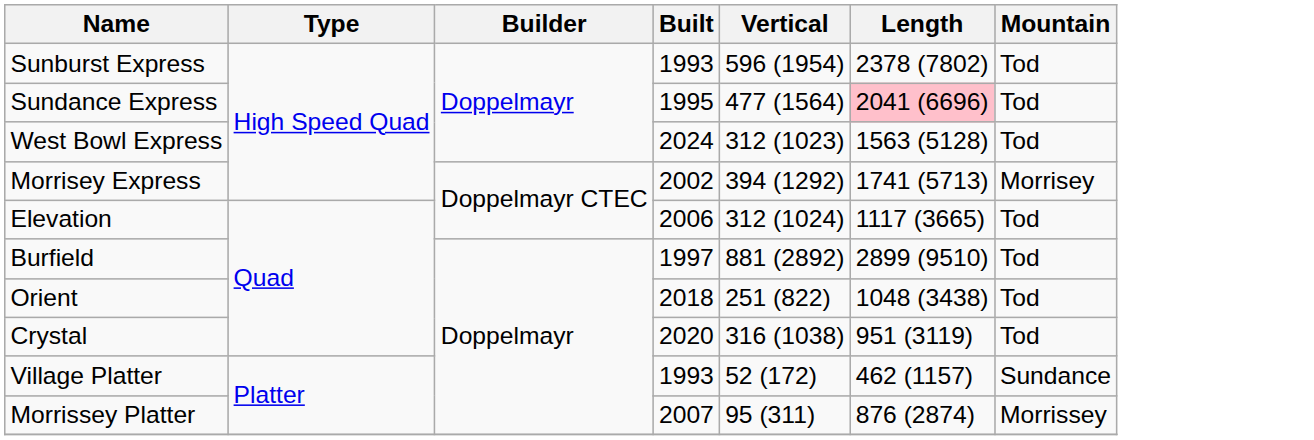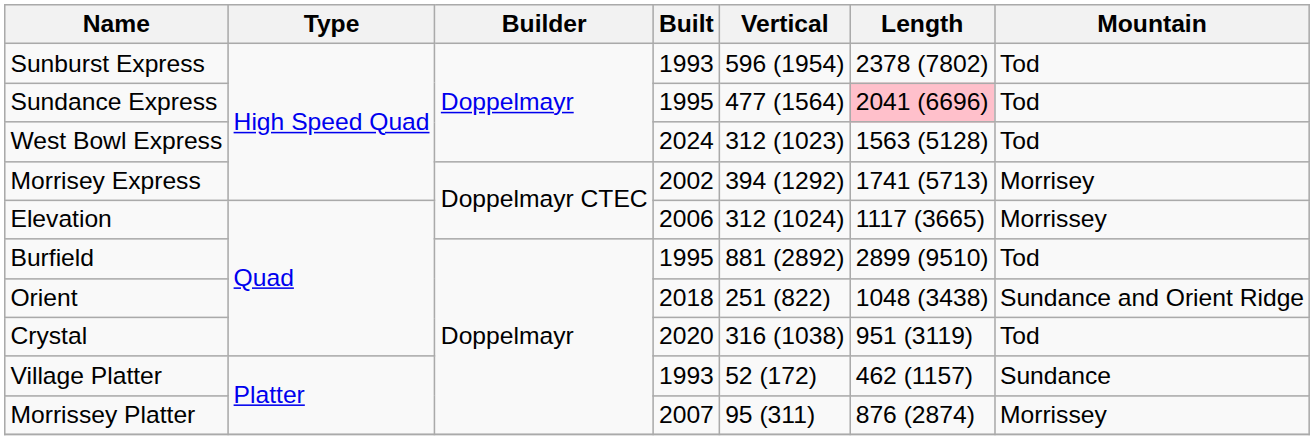Elevation | Mountain: Tod -> Morrissey
Burfield | Built: 1997 -> 1995
Orient | Mountain: Tod -> Sundance and Orient Ridge
